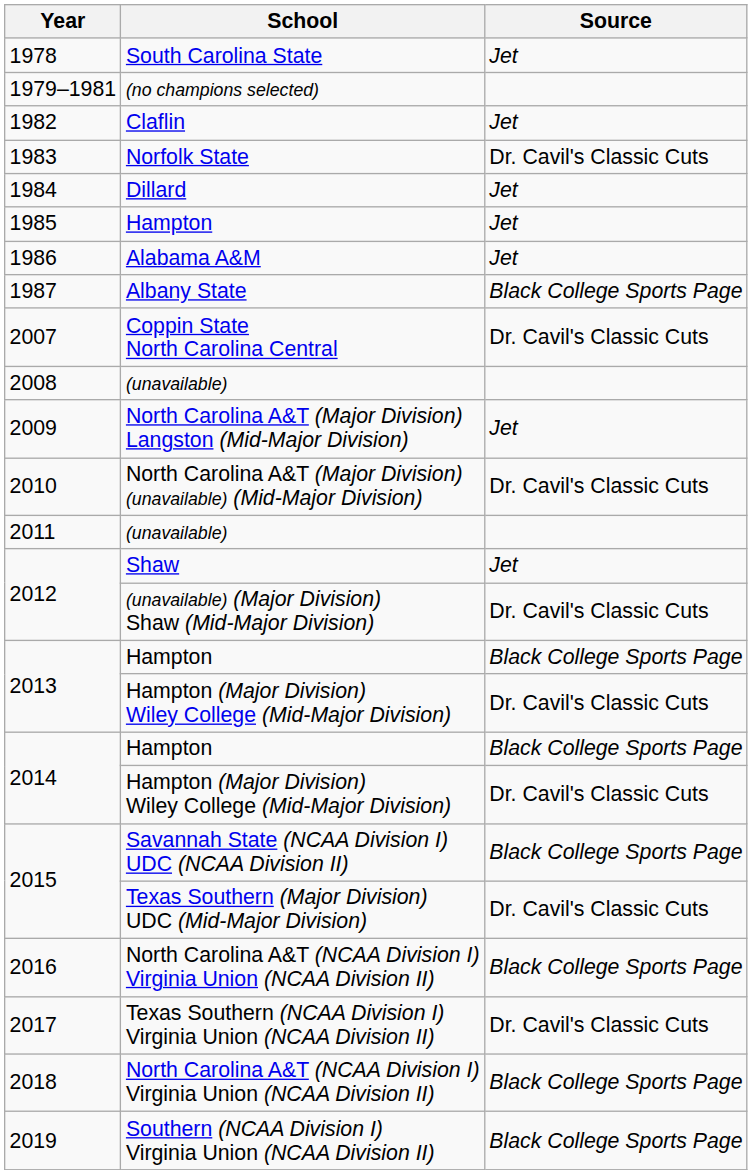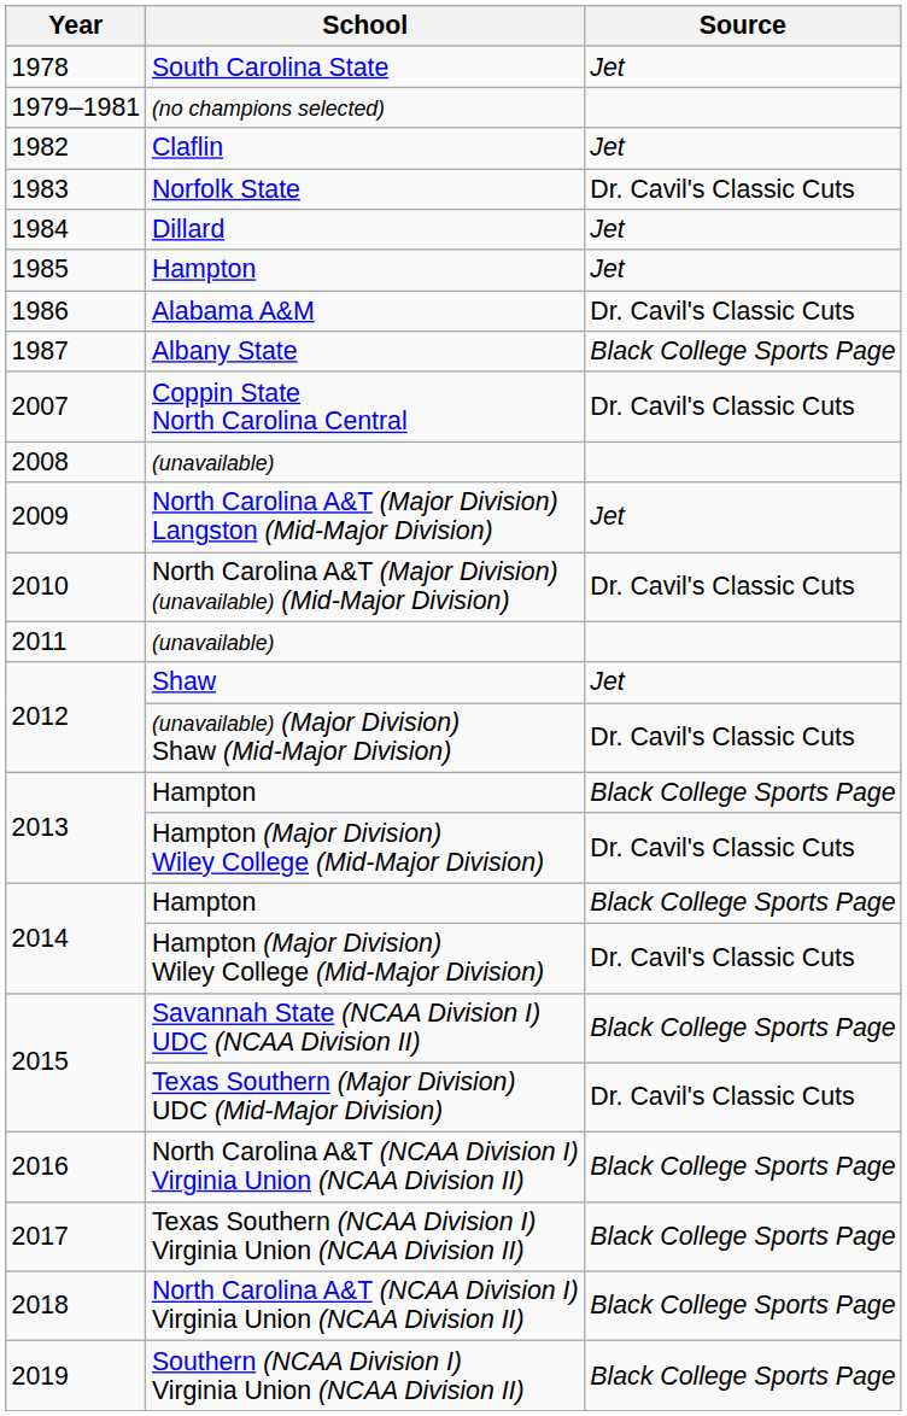1986 | Source: Jet -> Dr. Cavil's Classic Cuts
2017 | Source: Dr. Cavil's Classic Cuts -> Black College Sports Page
